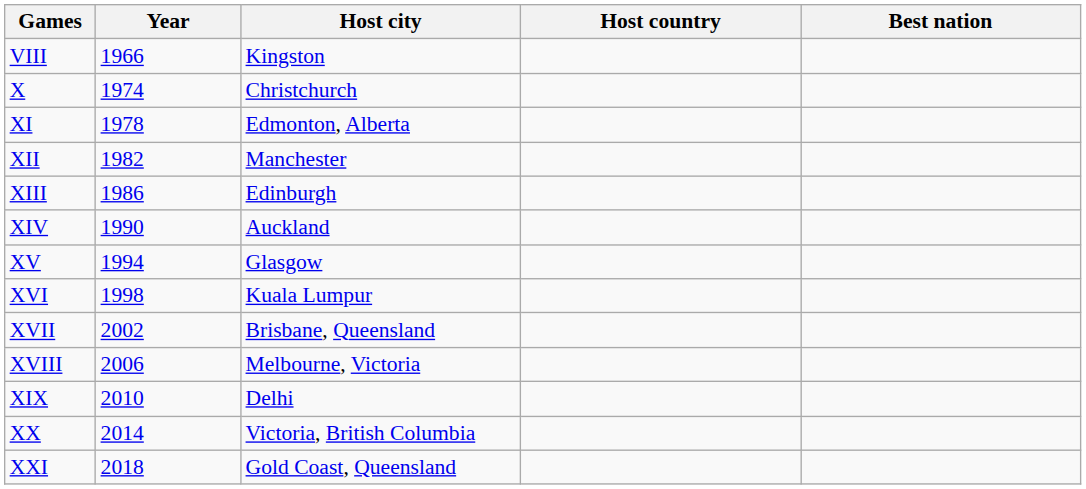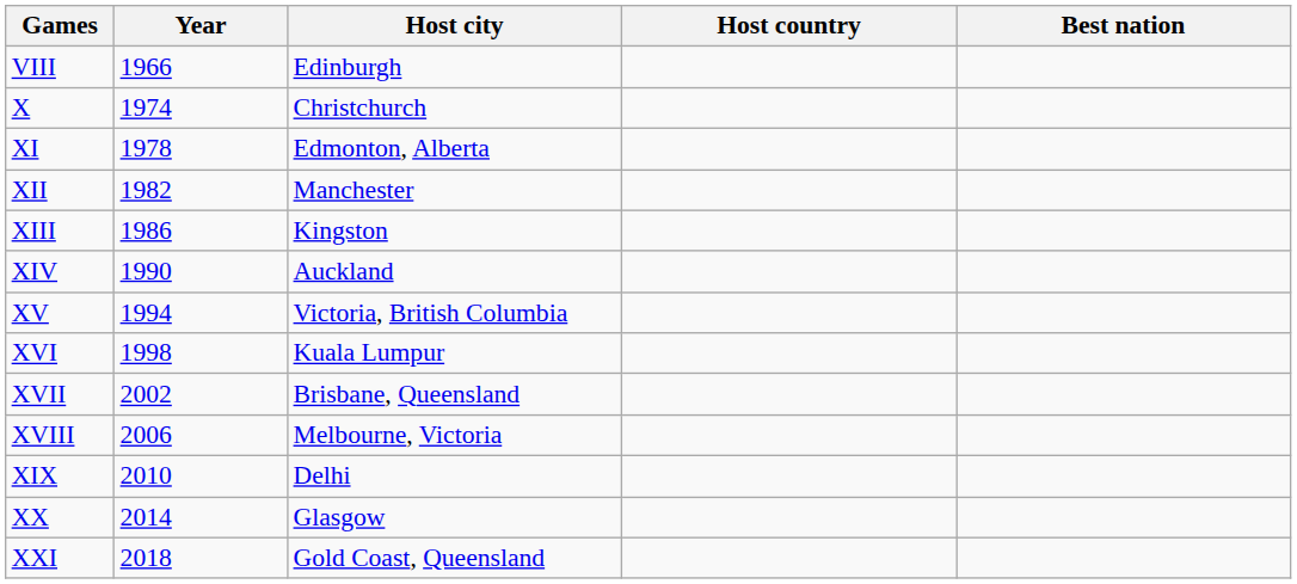VIII | Host city: Kingston -> Edinburgh
XIII | Host city: Edinburgh -> Kingston
XV | Host city: Glasgow -> Victoria, British Columbia
XX | Host city: Victoria, British Columbia -> Glasgow
